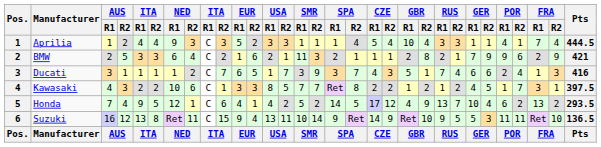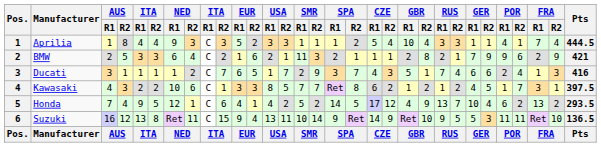Aprilia | AUS / R2: 2 -> 8
Aprilia | SPA / R2: 4 -> 2
Ducati | SMR / R1: 3 -> 2
Kawasaki | CZE / R1: 2 -> 6
